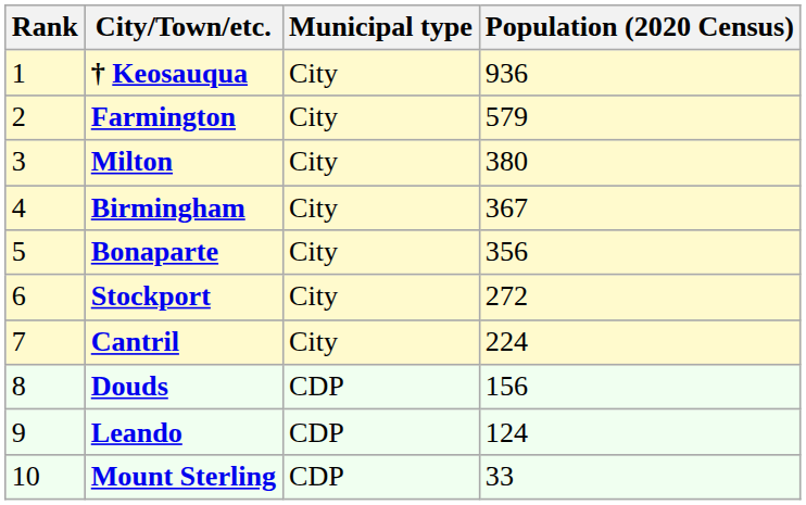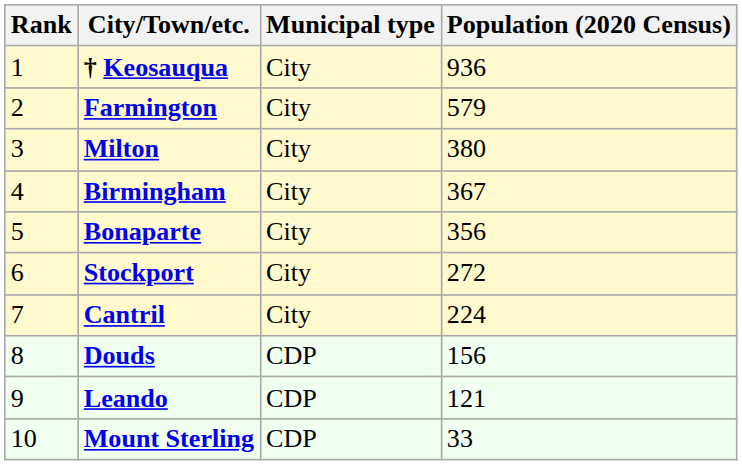Leando | Population (2020 Census): 124 -> 121
